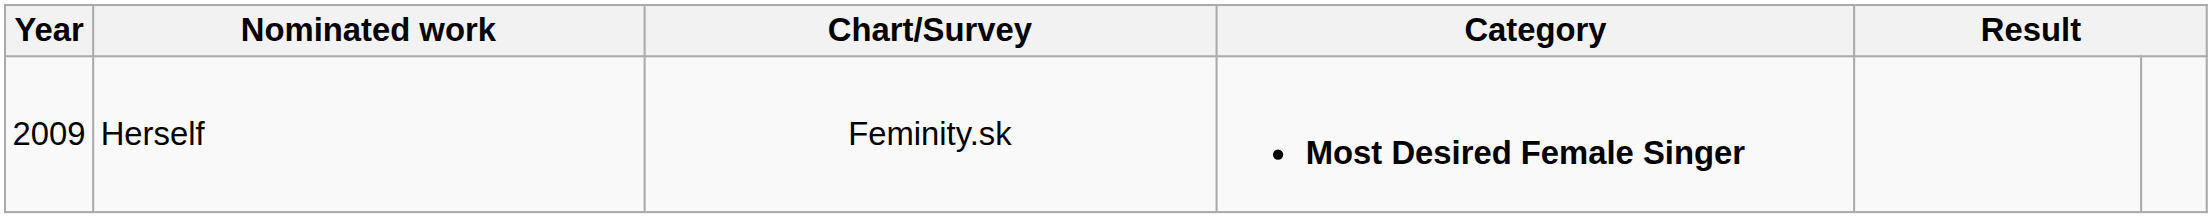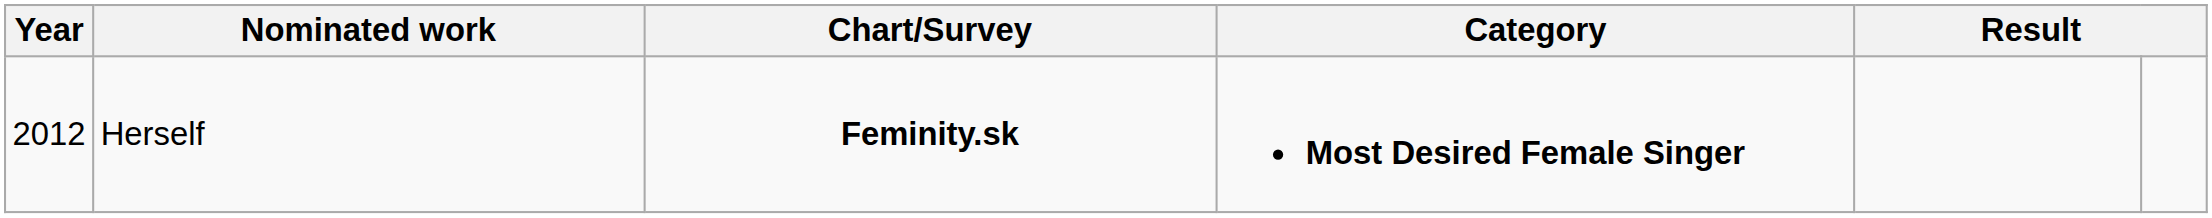Herself | Year: 2009 -> 2012
Herself | Chart/Survey: normal -> bold
